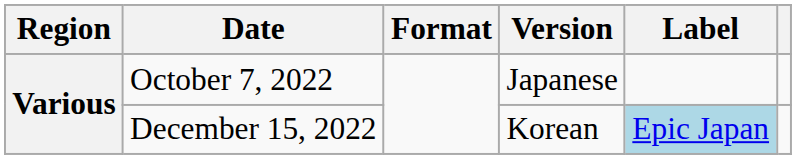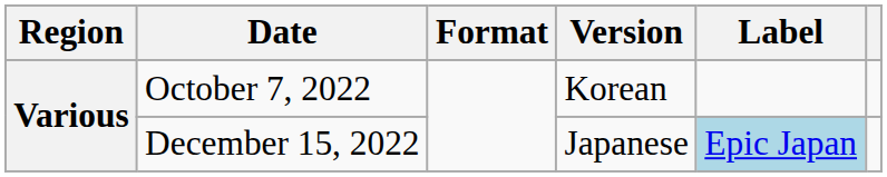October 7, 2022 | Version: Japanese -> Korean
December 15, 2022 | Version: Korean -> Japanese
